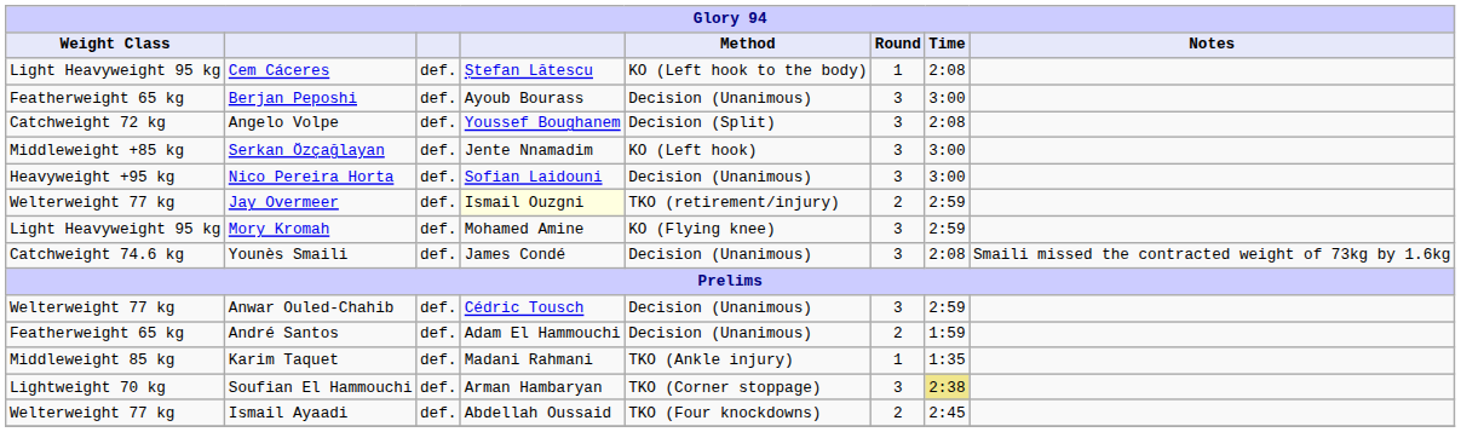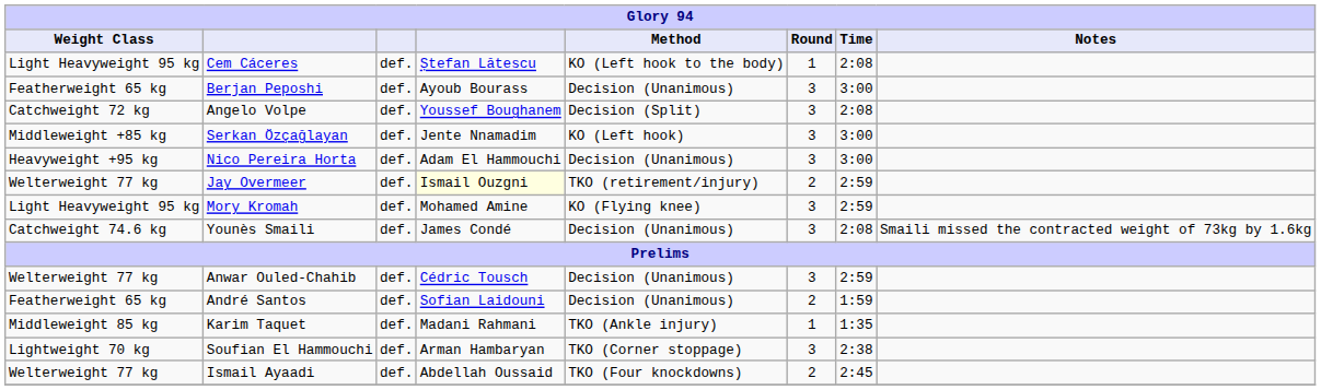Nico Pereira Horta | column 4: Sofian Laidouni -> Adam El Hammouchi
André Santos | column 4: Adam El Hammouchi -> Sofian Laidouni
Soufian El Hammouchi | Time: khaki background -> no background
